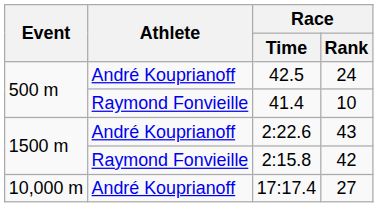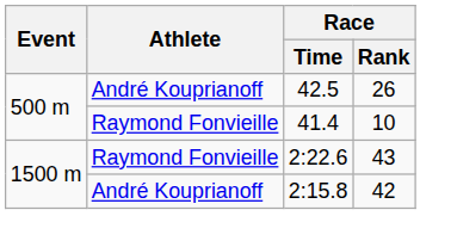42.5 | Race / Rank: 24 -> 26
2:22.6 | Athlete: André Kouprianoff -> Raymond Fonvieille
2:15.8 | Athlete: Raymond Fonvieille -> André Kouprianoff
- row: 10,000 m | André Kouprianoff | 17:17.4 | 27
